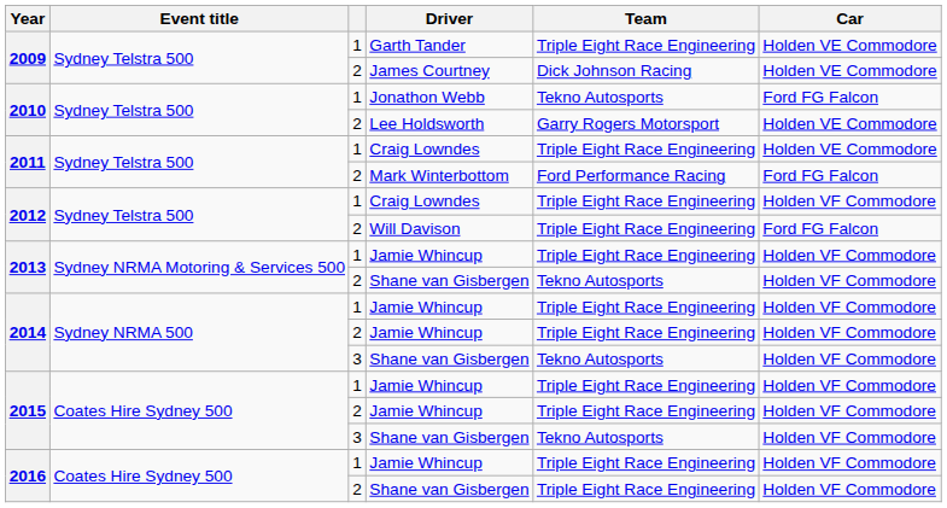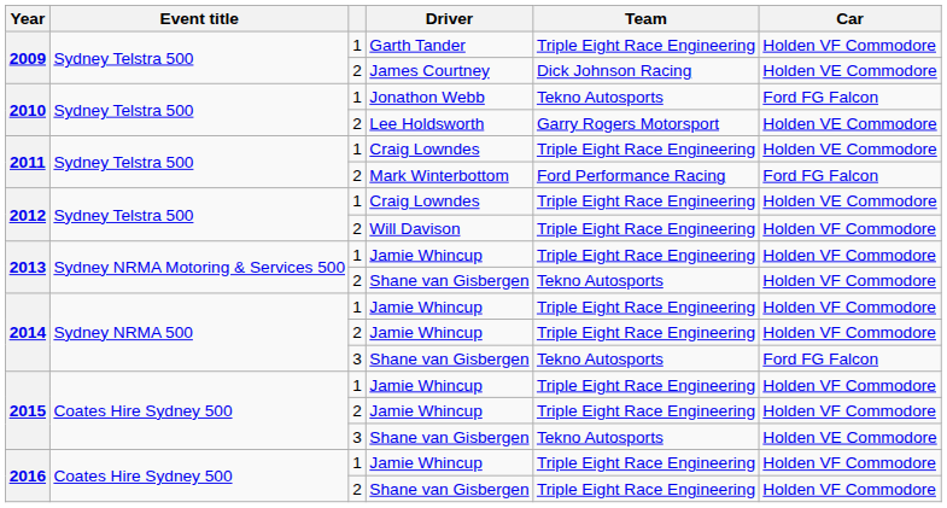Garth Tander | Car: Holden VE Commodore -> Holden VF Commodore
2012 / Craig Lowndes | Car: Holden VF Commodore -> Holden VE Commodore
Will Davison | Car: Ford FG Falcon -> Holden VF Commodore
2014 / Shane van Gisbergen | Car: Holden VF Commodore -> Ford FG Falcon
2015 / Shane van Gisbergen | Car: Holden VF Commodore -> Holden VE Commodore
